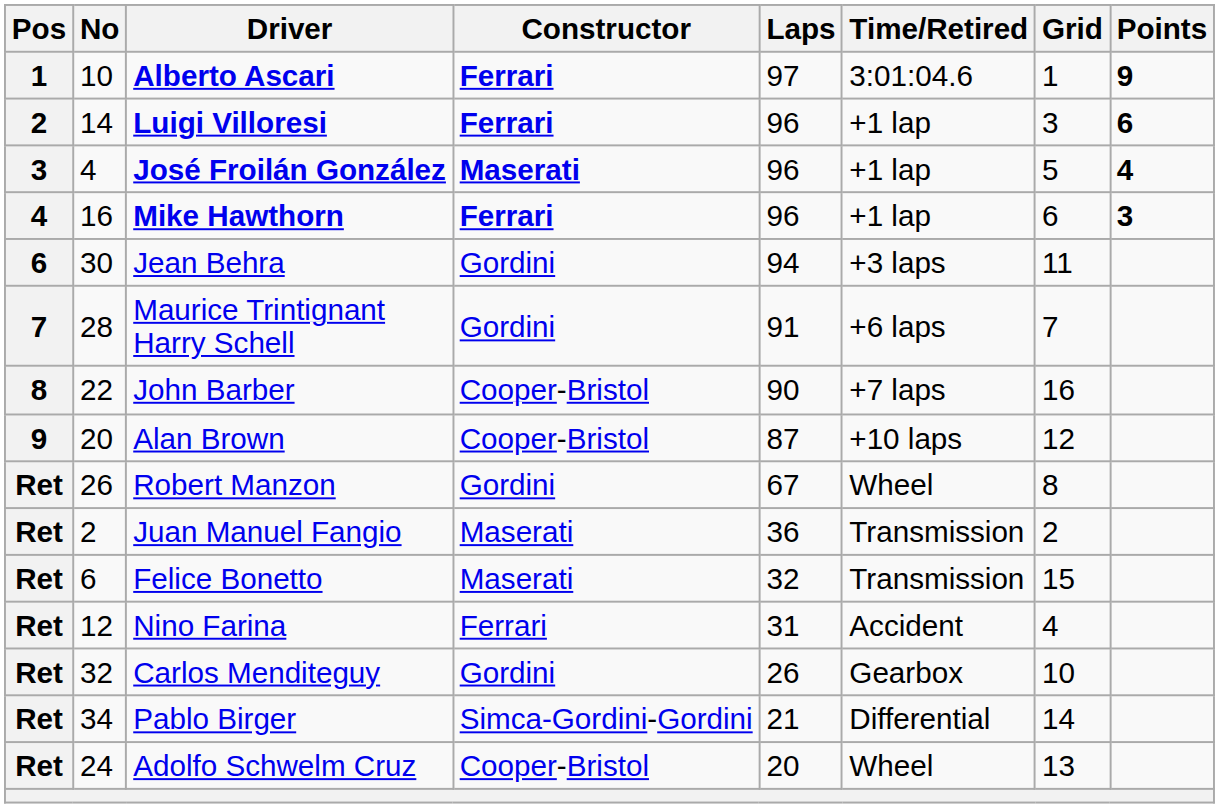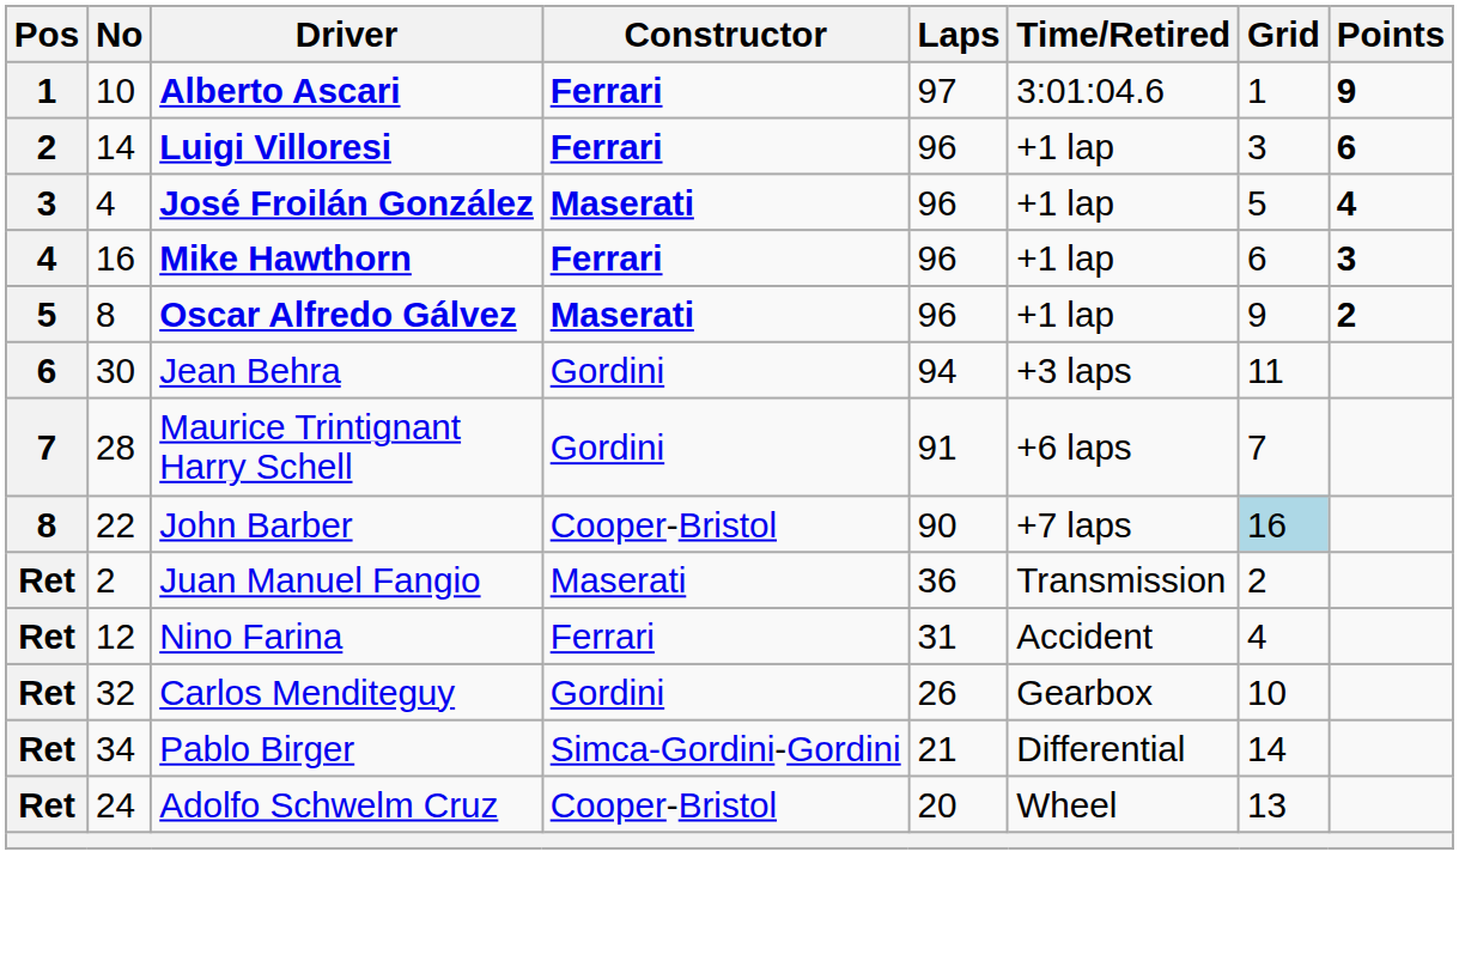+ row: 5 | 8 | Oscar Alfredo Gálvez | Maserati | 96 | +1 lap | 9 | 2
John Barber | Grid: no background -> lightblue background
- row: 9 | 20 | Alan Brown | Cooper-Bristol | 87 | +10 laps | 12
- row: Ret | 26 | Robert Manzon | Gordini | 67 | Wheel | 8
- row: Ret | 6 | Felice Bonetto | Maserati | 32 | Transmission | 15
